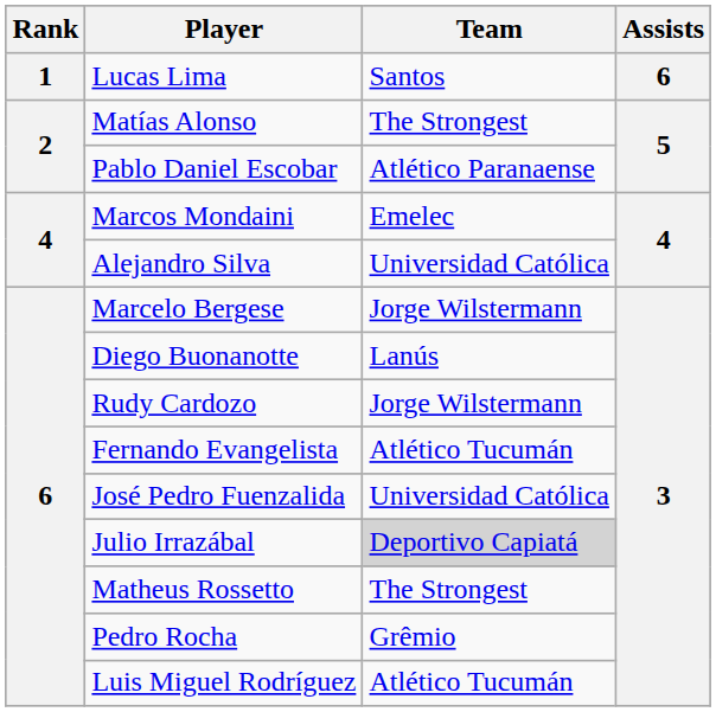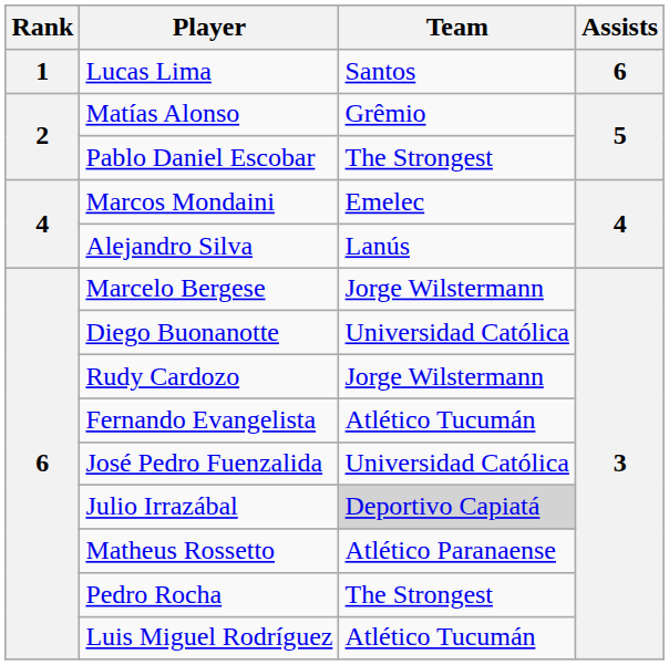Matías Alonso | Team: The Strongest -> Grêmio
Pablo Daniel Escobar | Team: Atlético Paranaense -> The Strongest
Alejandro Silva | Team: Universidad Católica -> Lanús
Diego Buonanotte | Team: Lanús -> Universidad Católica
Matheus Rossetto | Team: The Strongest -> Atlético Paranaense
Pedro Rocha | Team: Grêmio -> The Strongest
